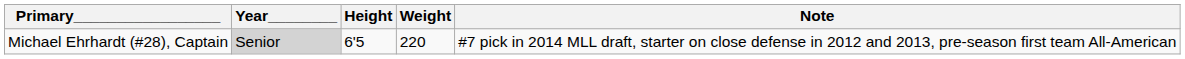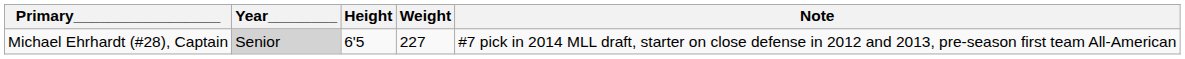Michael Ehrhardt (#28), Captain | Weight: 220 -> 227
